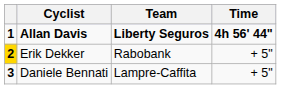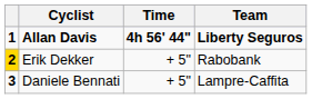columns swapped: Team <-> Time
